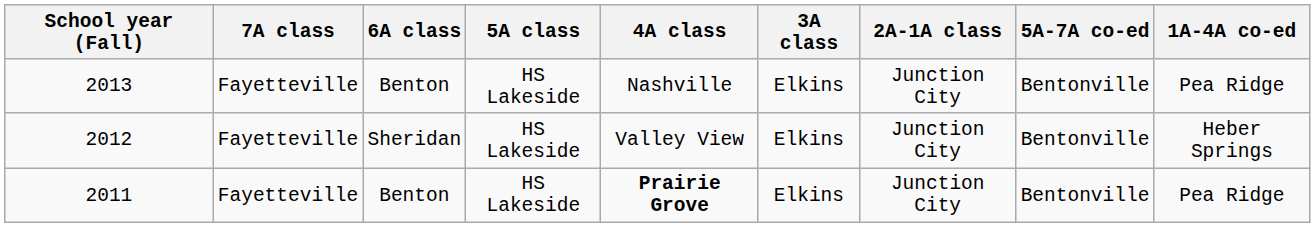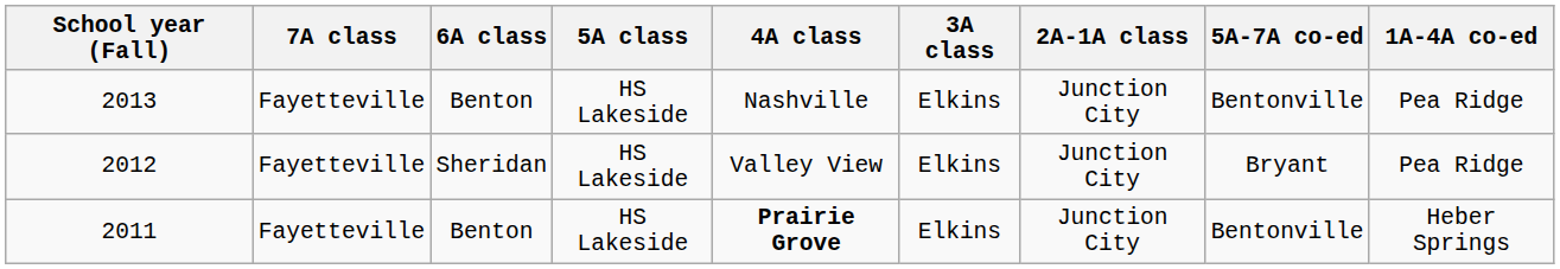2012 | 5A-7A co-ed: Bentonville -> Bryant
2012 | 1A-4A co-ed: Heber Springs -> Pea Ridge
2011 | 1A-4A co-ed: Pea Ridge -> Heber Springs
